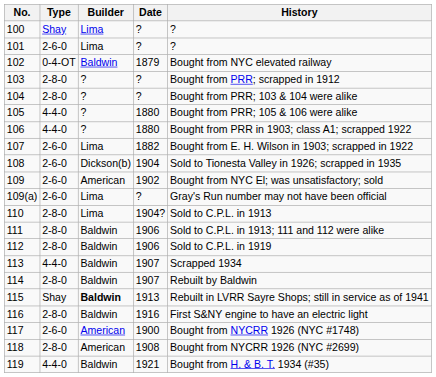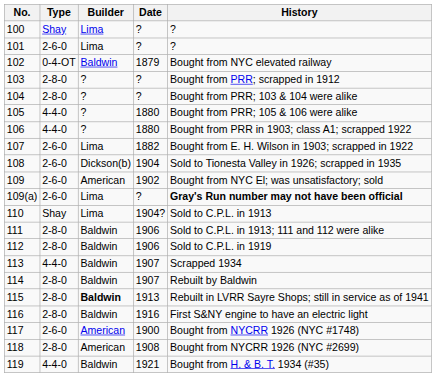109(a) | History: normal -> bold
110 | Type: 2-8-0 -> Shay
115 | Type: Shay -> 2-8-0
